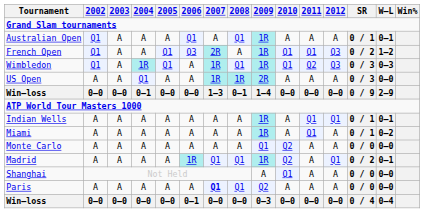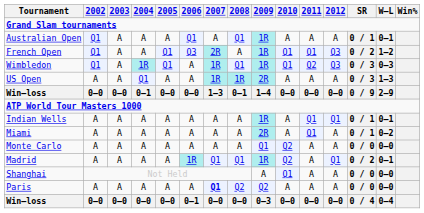US Open | W–L: 0–0 -> 1–3
Miami | 2009: 1R -> 2R
Paris | 2008: Q1 -> Q2
